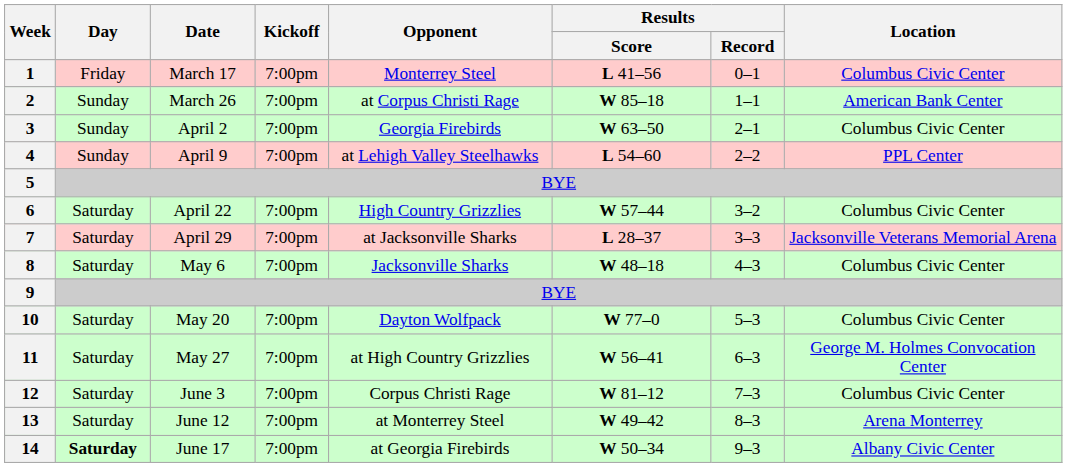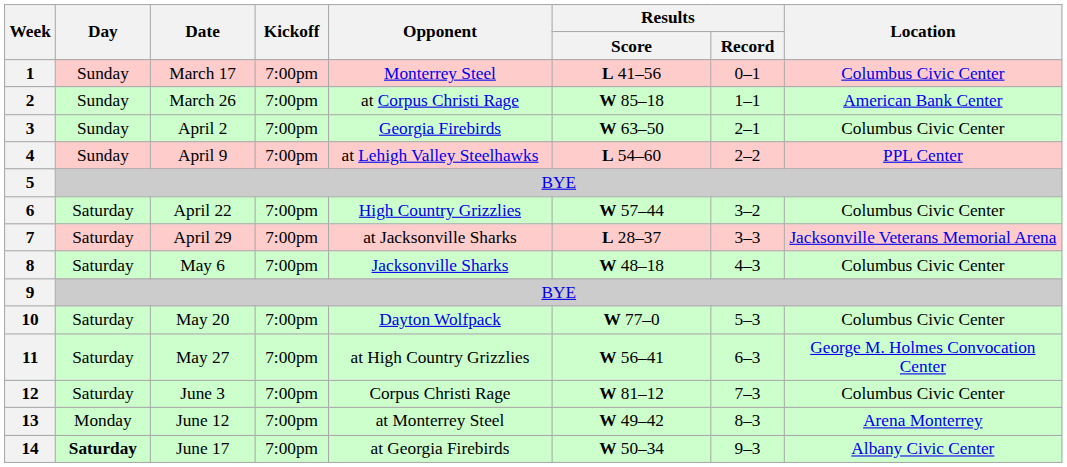1 | Day: Friday -> Sunday
13 | Day: Saturday -> Monday
